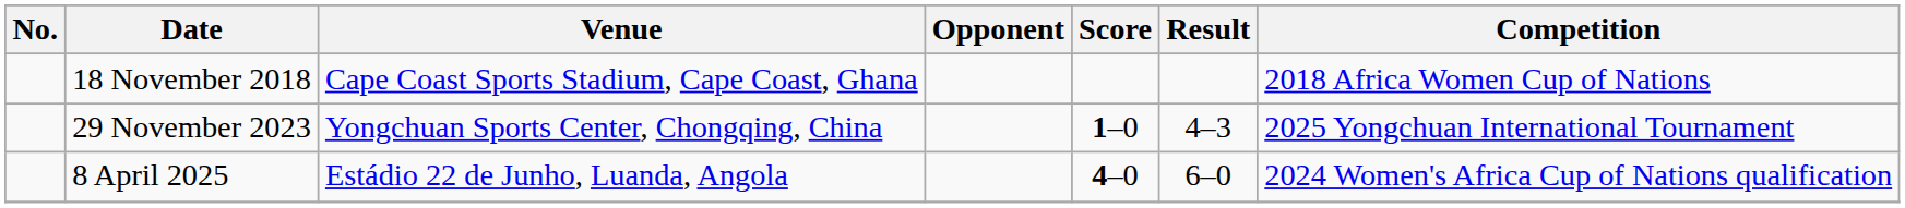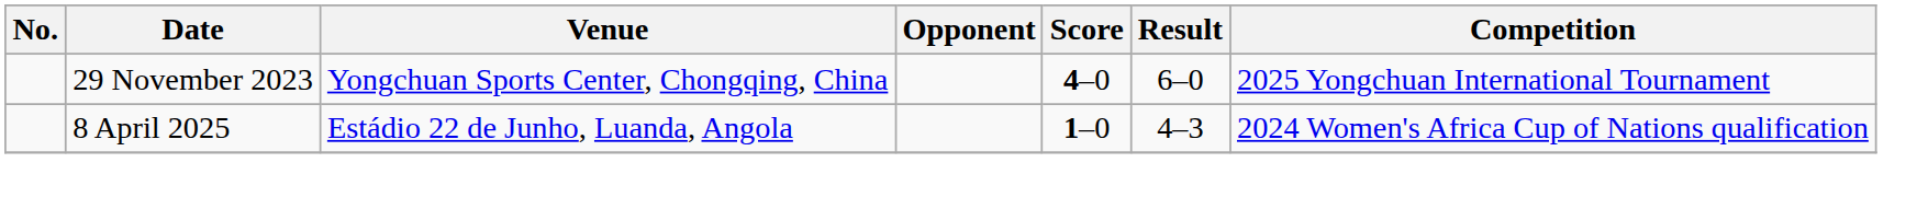- row: 18 November 2018 | Cape Coast Sports Stadium, Cape Coast, Ghana | 2018 Africa Women Cup of Nations
29 November 2023 | Score: 1–0 -> 4–0
29 November 2023 | Result: 4–3 -> 6–0
8 April 2025 | Score: 4–0 -> 1–0
8 April 2025 | Result: 6–0 -> 4–3
